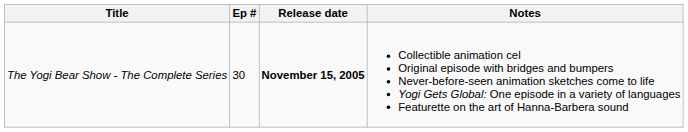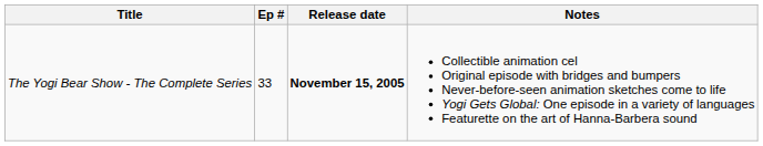The Yogi Bear Show - The Complete Series | Ep #: 30 -> 33
